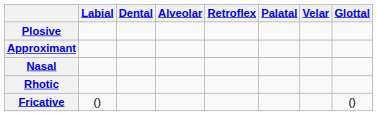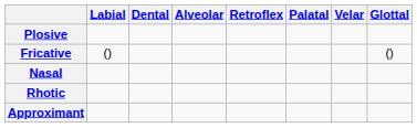rows swapped: Fricative <-> Approximant
